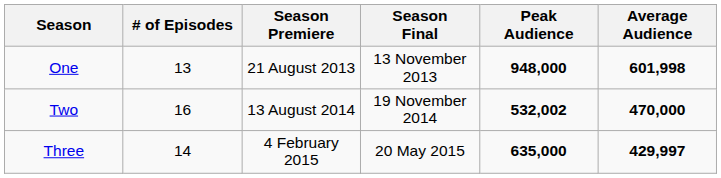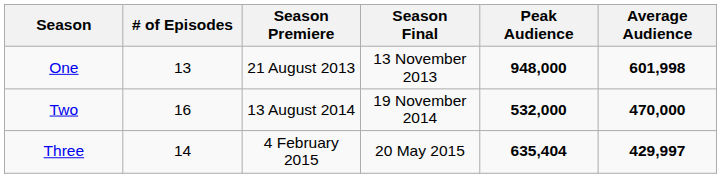Two | Peak Audience: 532,002 -> 532,000
Three | Peak Audience: 635,000 -> 635,404
